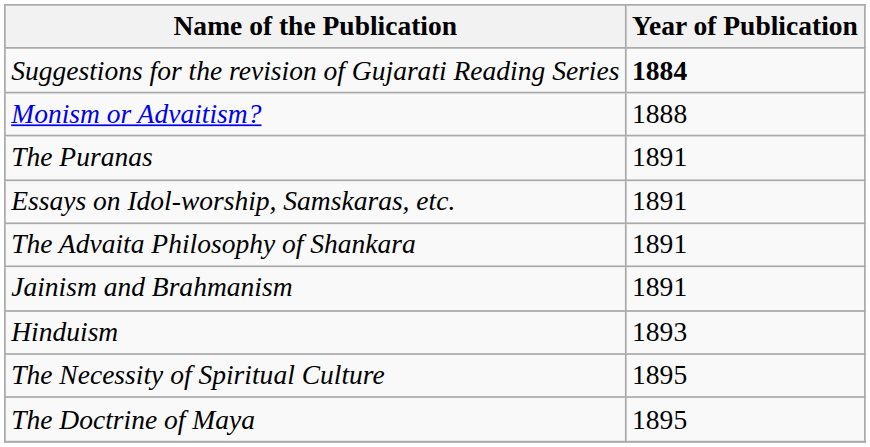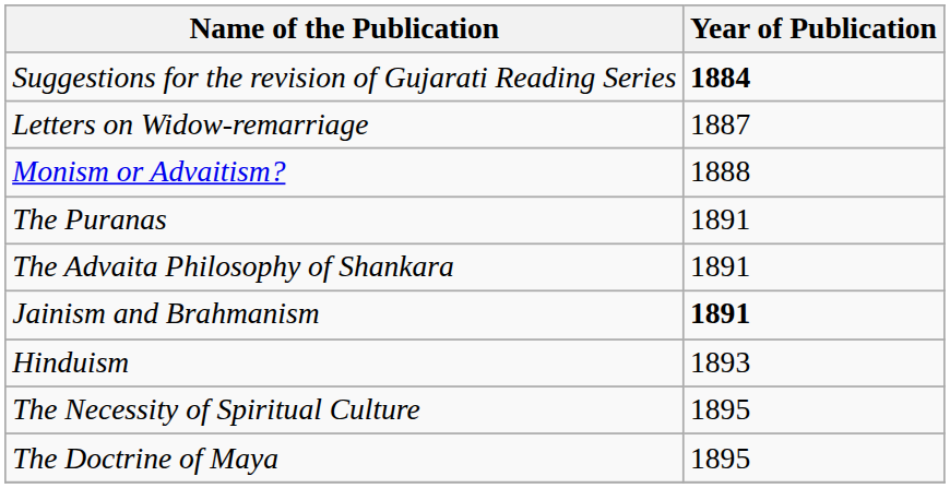+ row: Letters on Widow-remarriage | 1887
- row: Essays on Idol-worship, Samskaras, etc. | 1891
Jainism and Brahmanism | Year of Publication: normal -> bold
